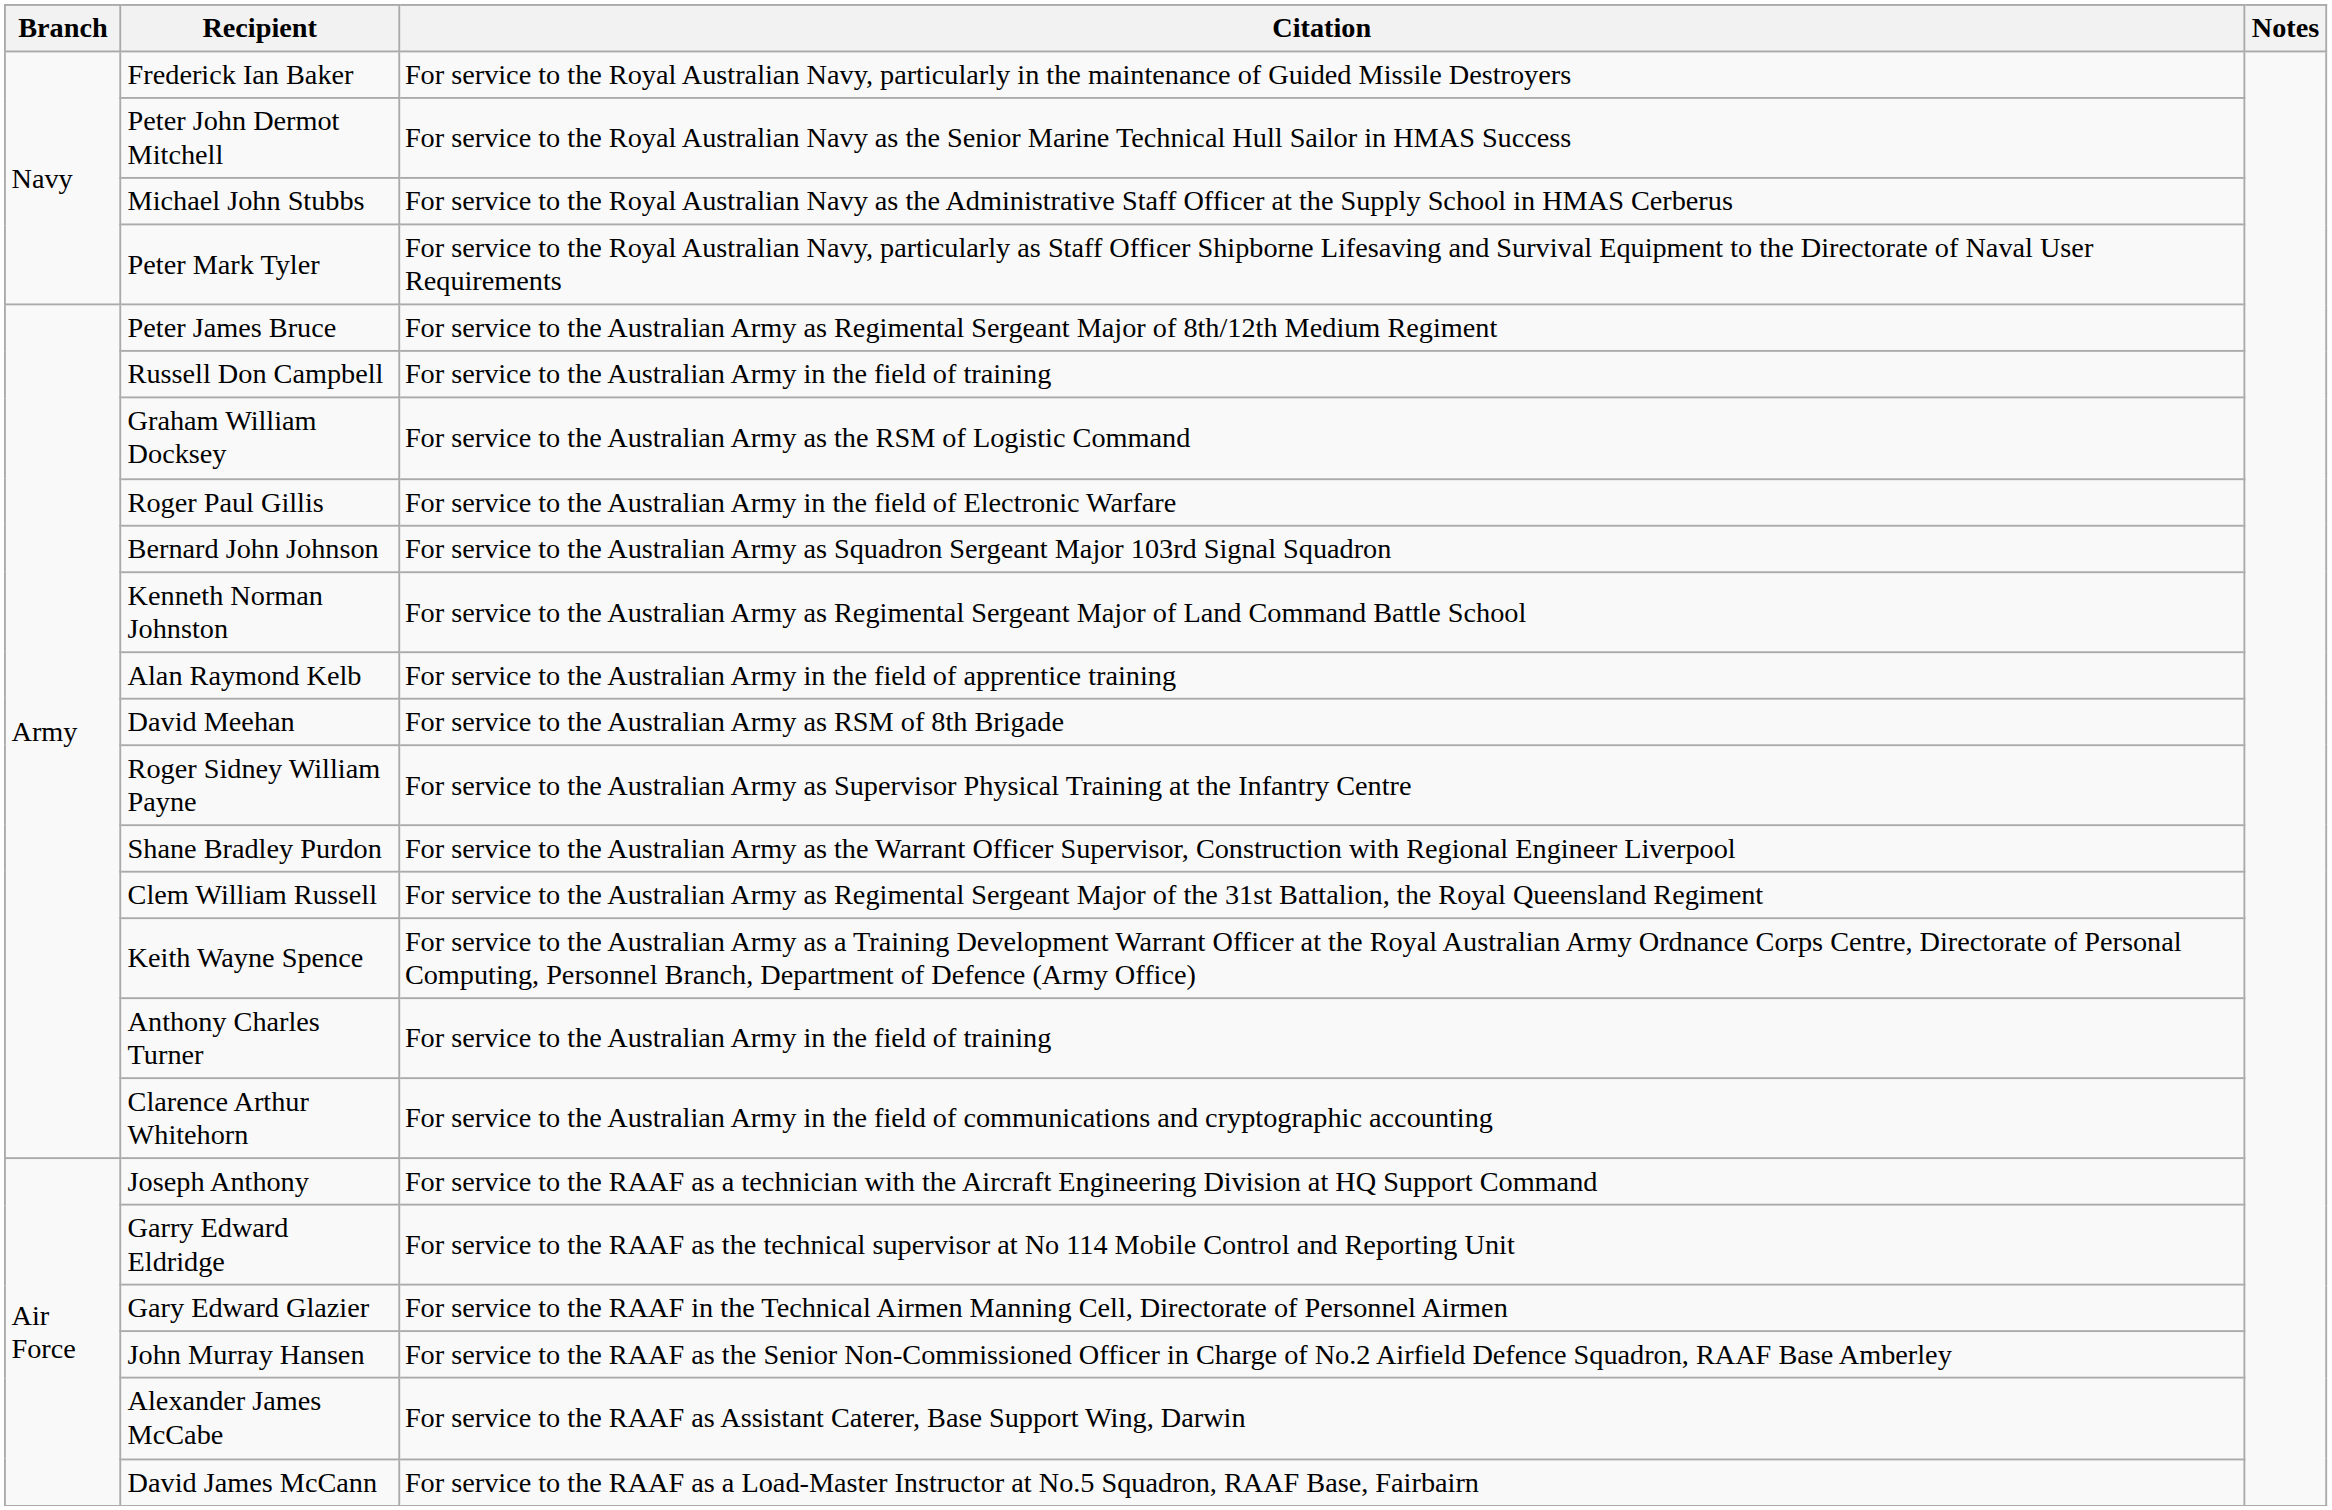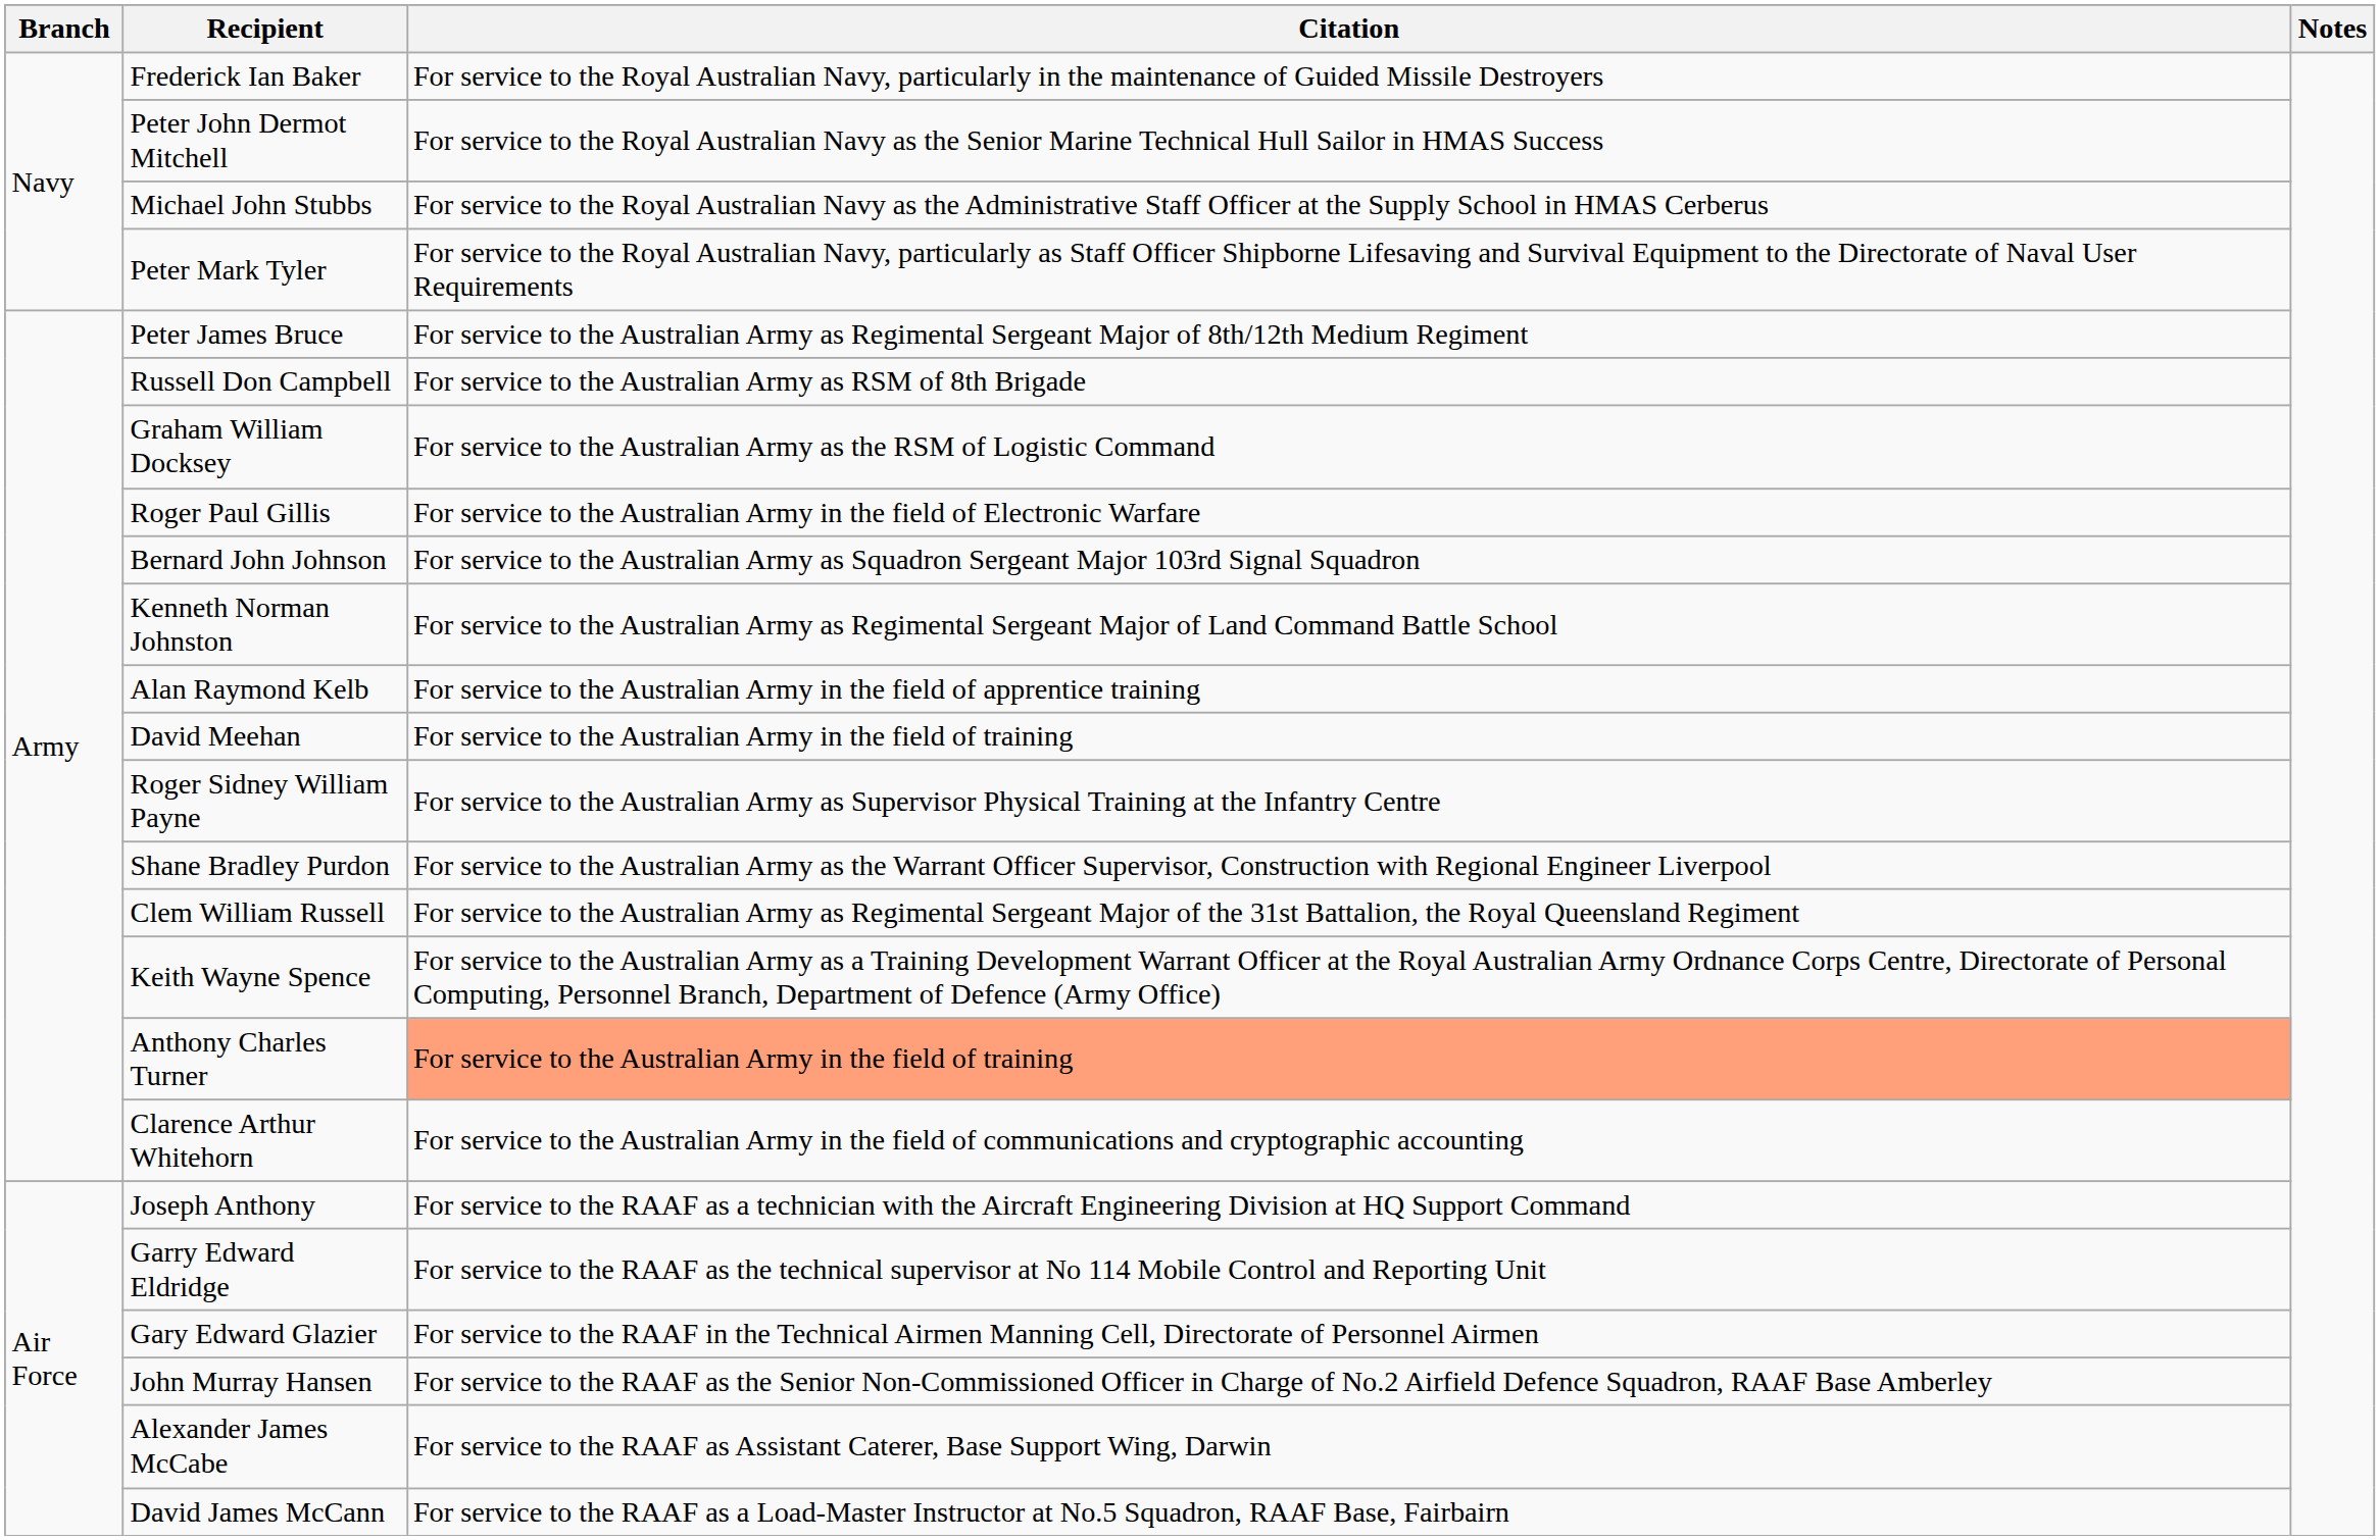Russell Don Campbell | Citation: For service to the Australian Army in the field of training -> For service to the Australian Army as RSM of 8th Brigade
David Meehan | Citation: For service to the Australian Army as RSM of 8th Brigade -> For service to the Australian Army in the field of training
Anthony Charles Turner | Citation: no background -> lightsalmon background
